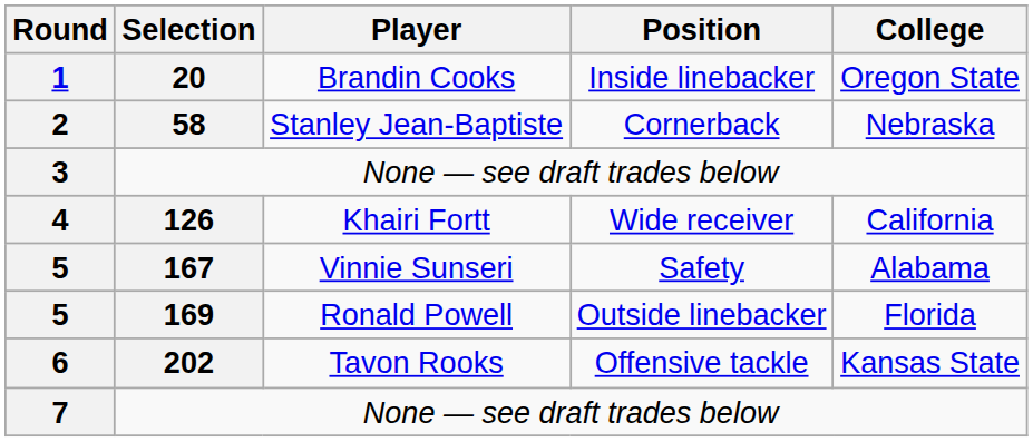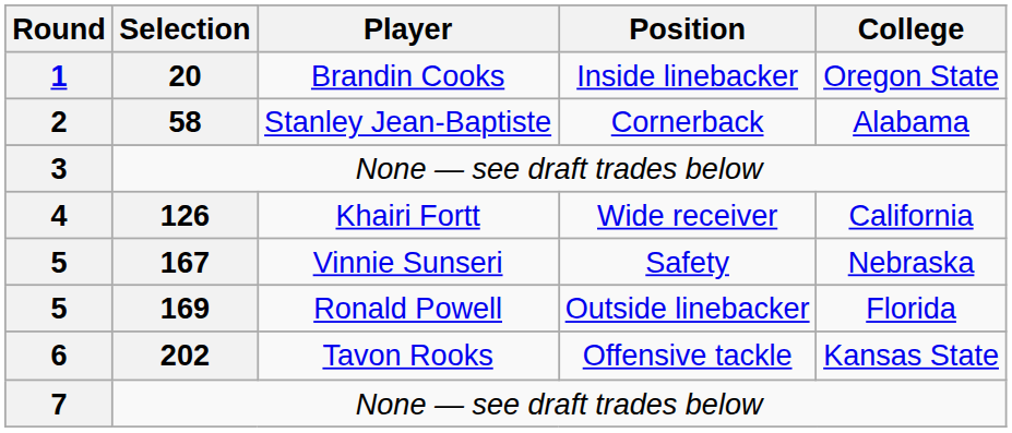2 | College: Nebraska -> Alabama
5 / 167 | College: Alabama -> Nebraska
